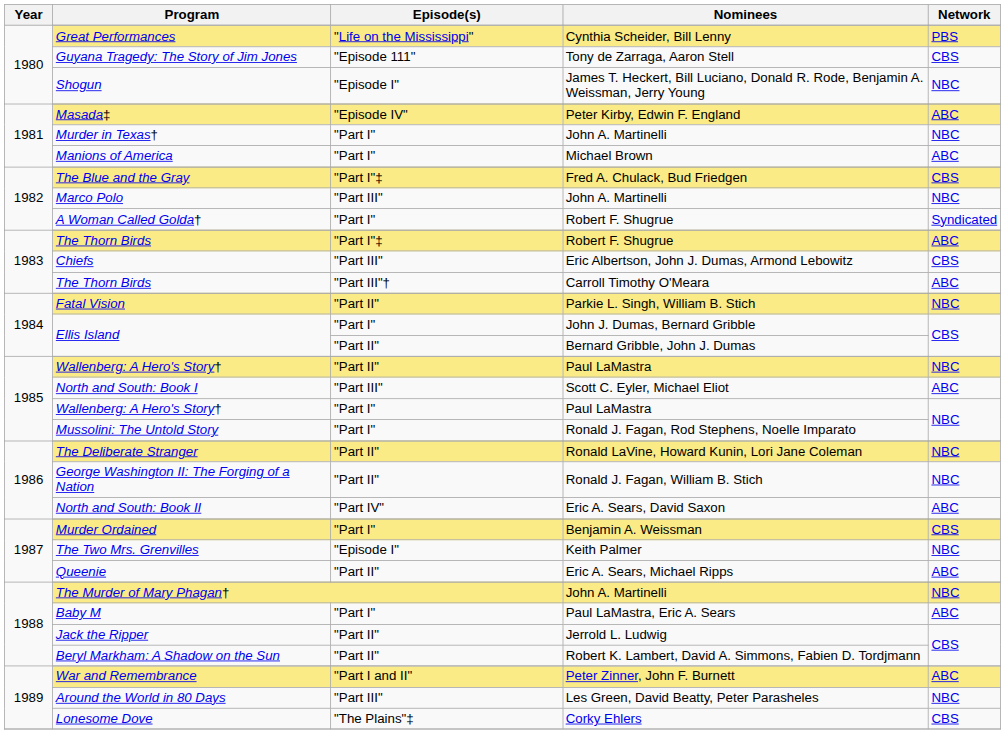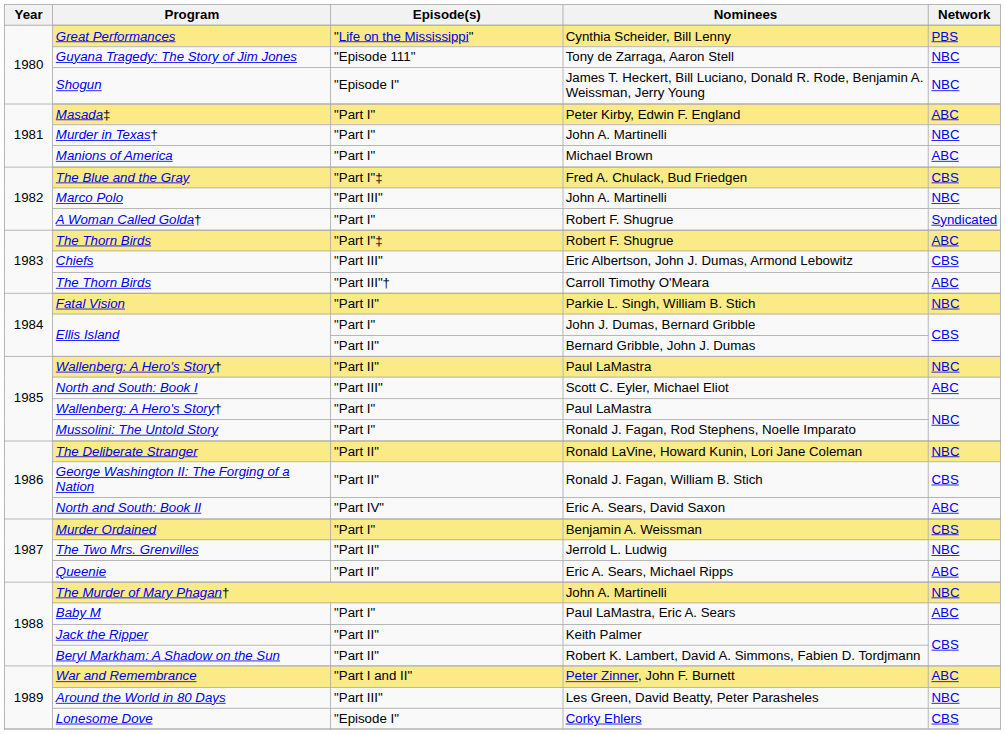Guyana Tragedy: The Story of Jim Jones | Network: CBS -> NBC
Masada‡ | Episode(s): "Episode IV" -> "Part I"
George Washington II: The Forging of a Nation | Network: NBC -> CBS
The Two Mrs. Grenvilles | Episode(s): "Episode I" -> "Part II"
The Two Mrs. Grenvilles | Nominees: Keith Palmer -> Jerrold L. Ludwig
Jack the Ripper | Nominees: Jerrold L. Ludwig -> Keith Palmer
Lonesome Dove | Episode(s): "The Plains"‡ -> "Episode I"
